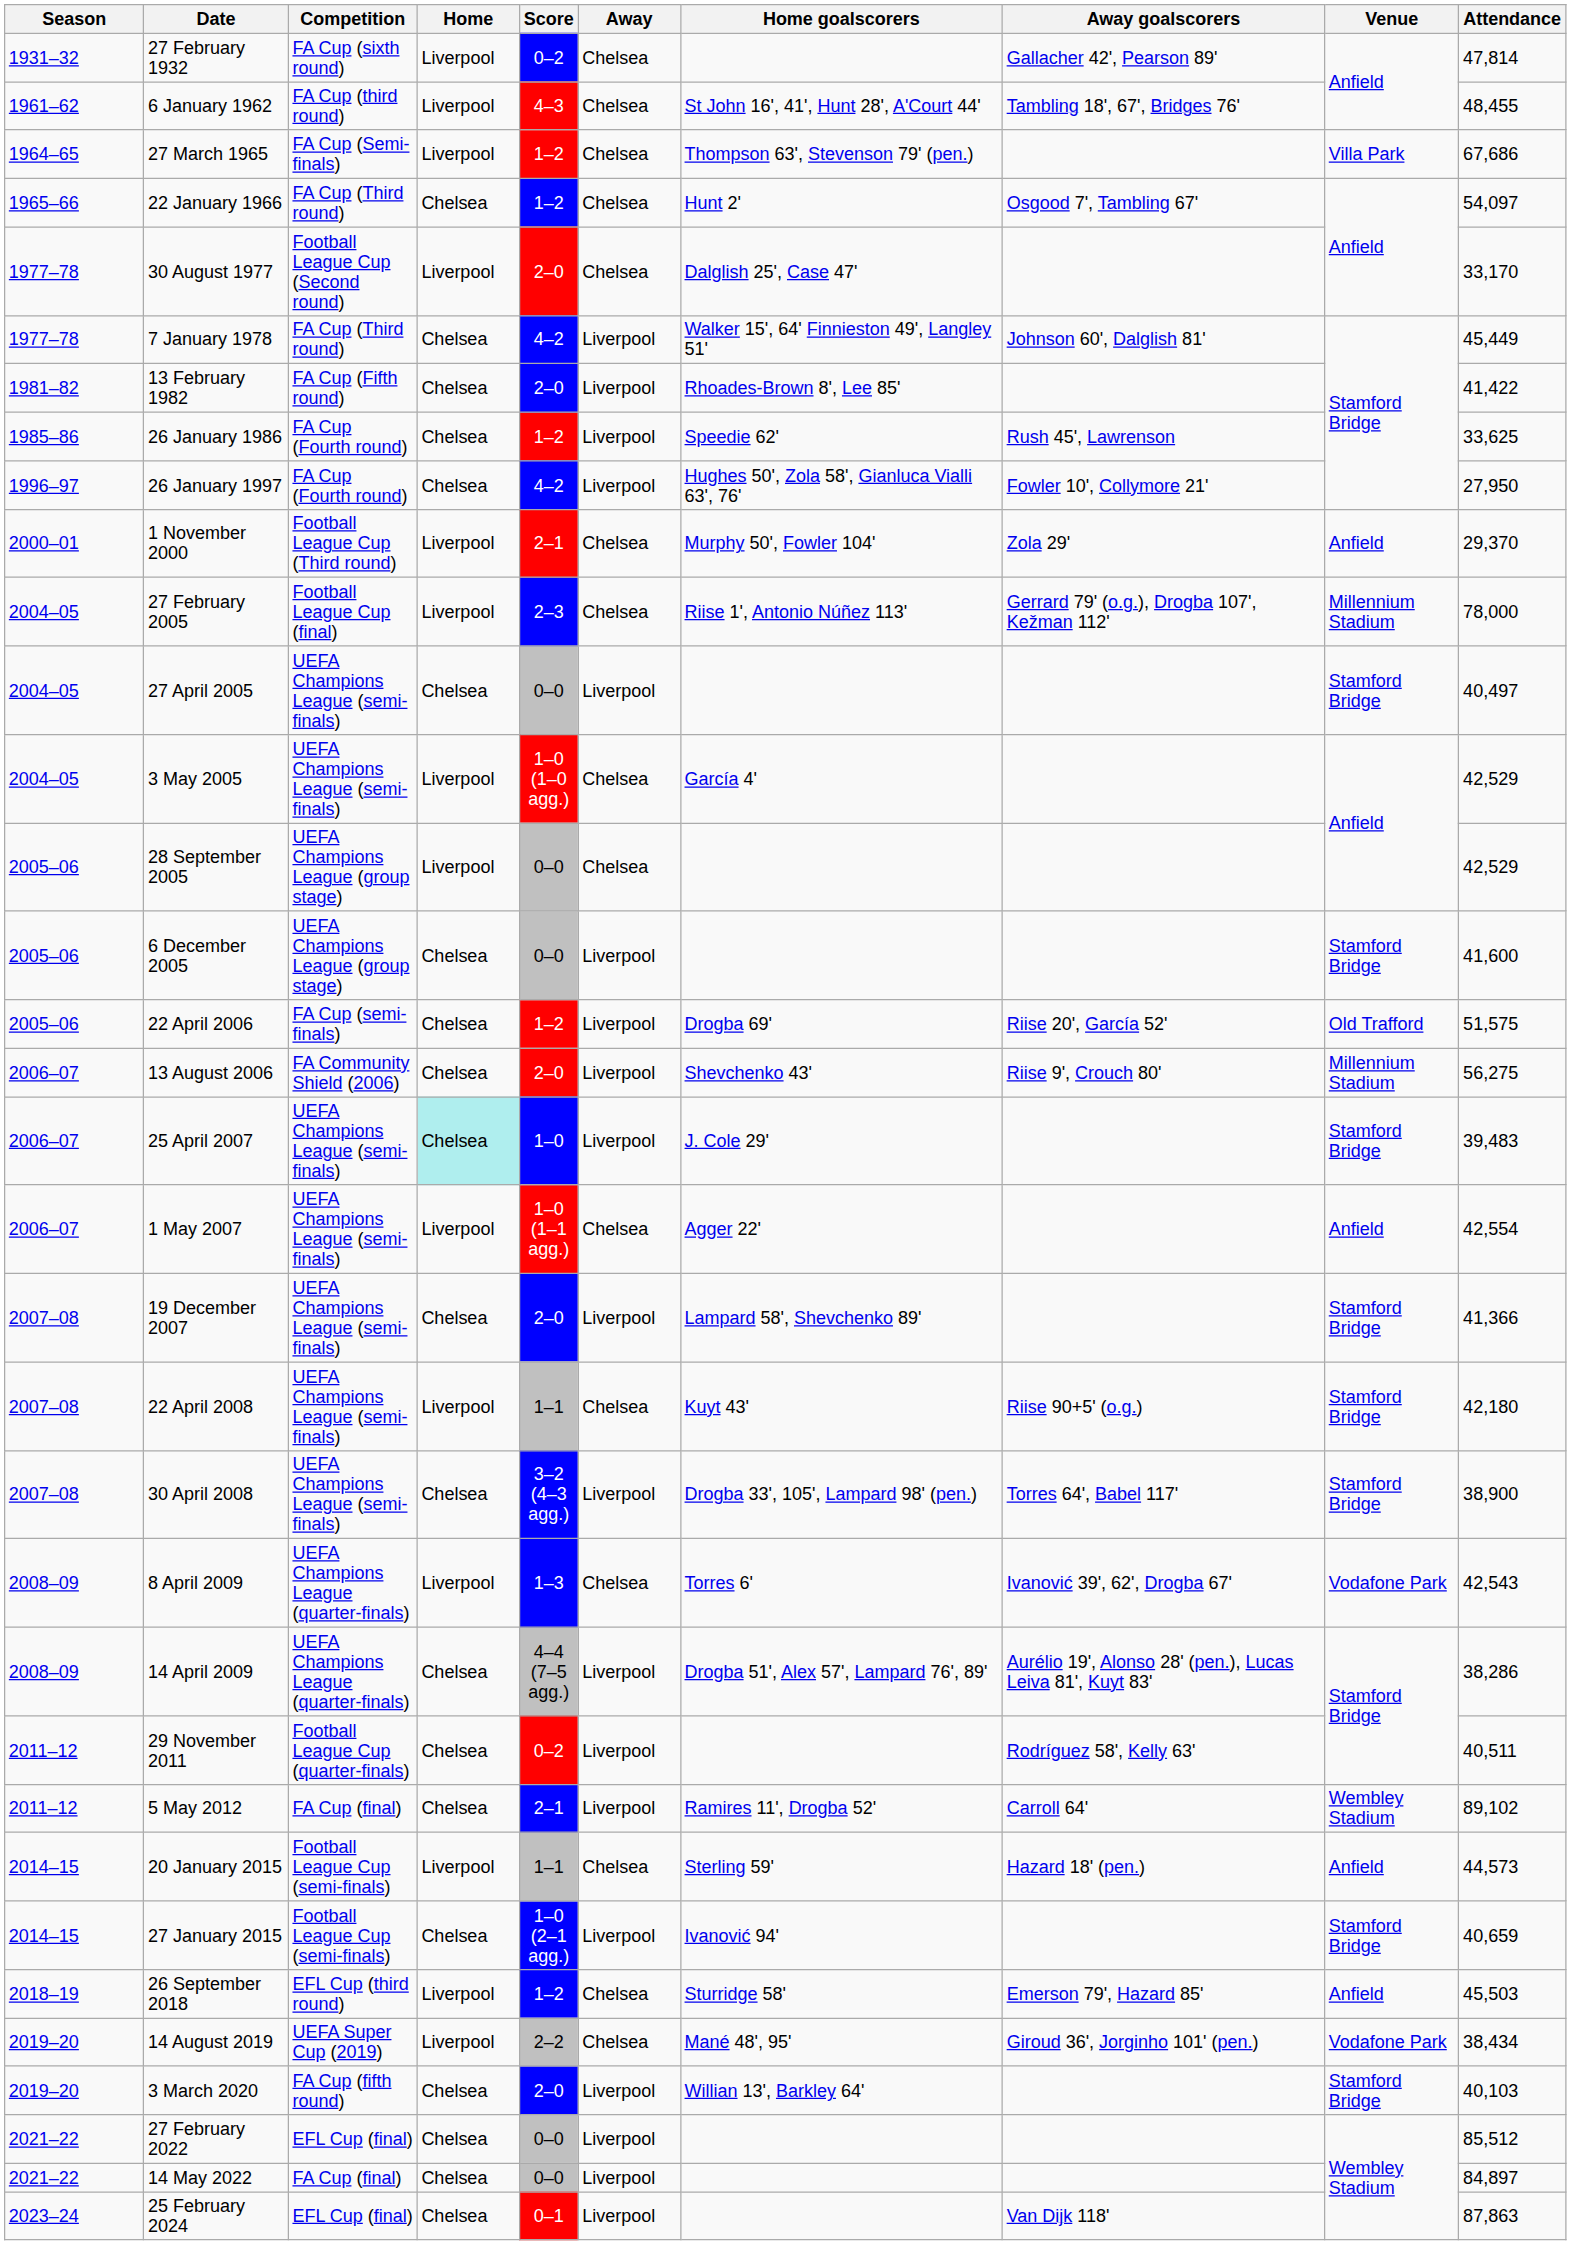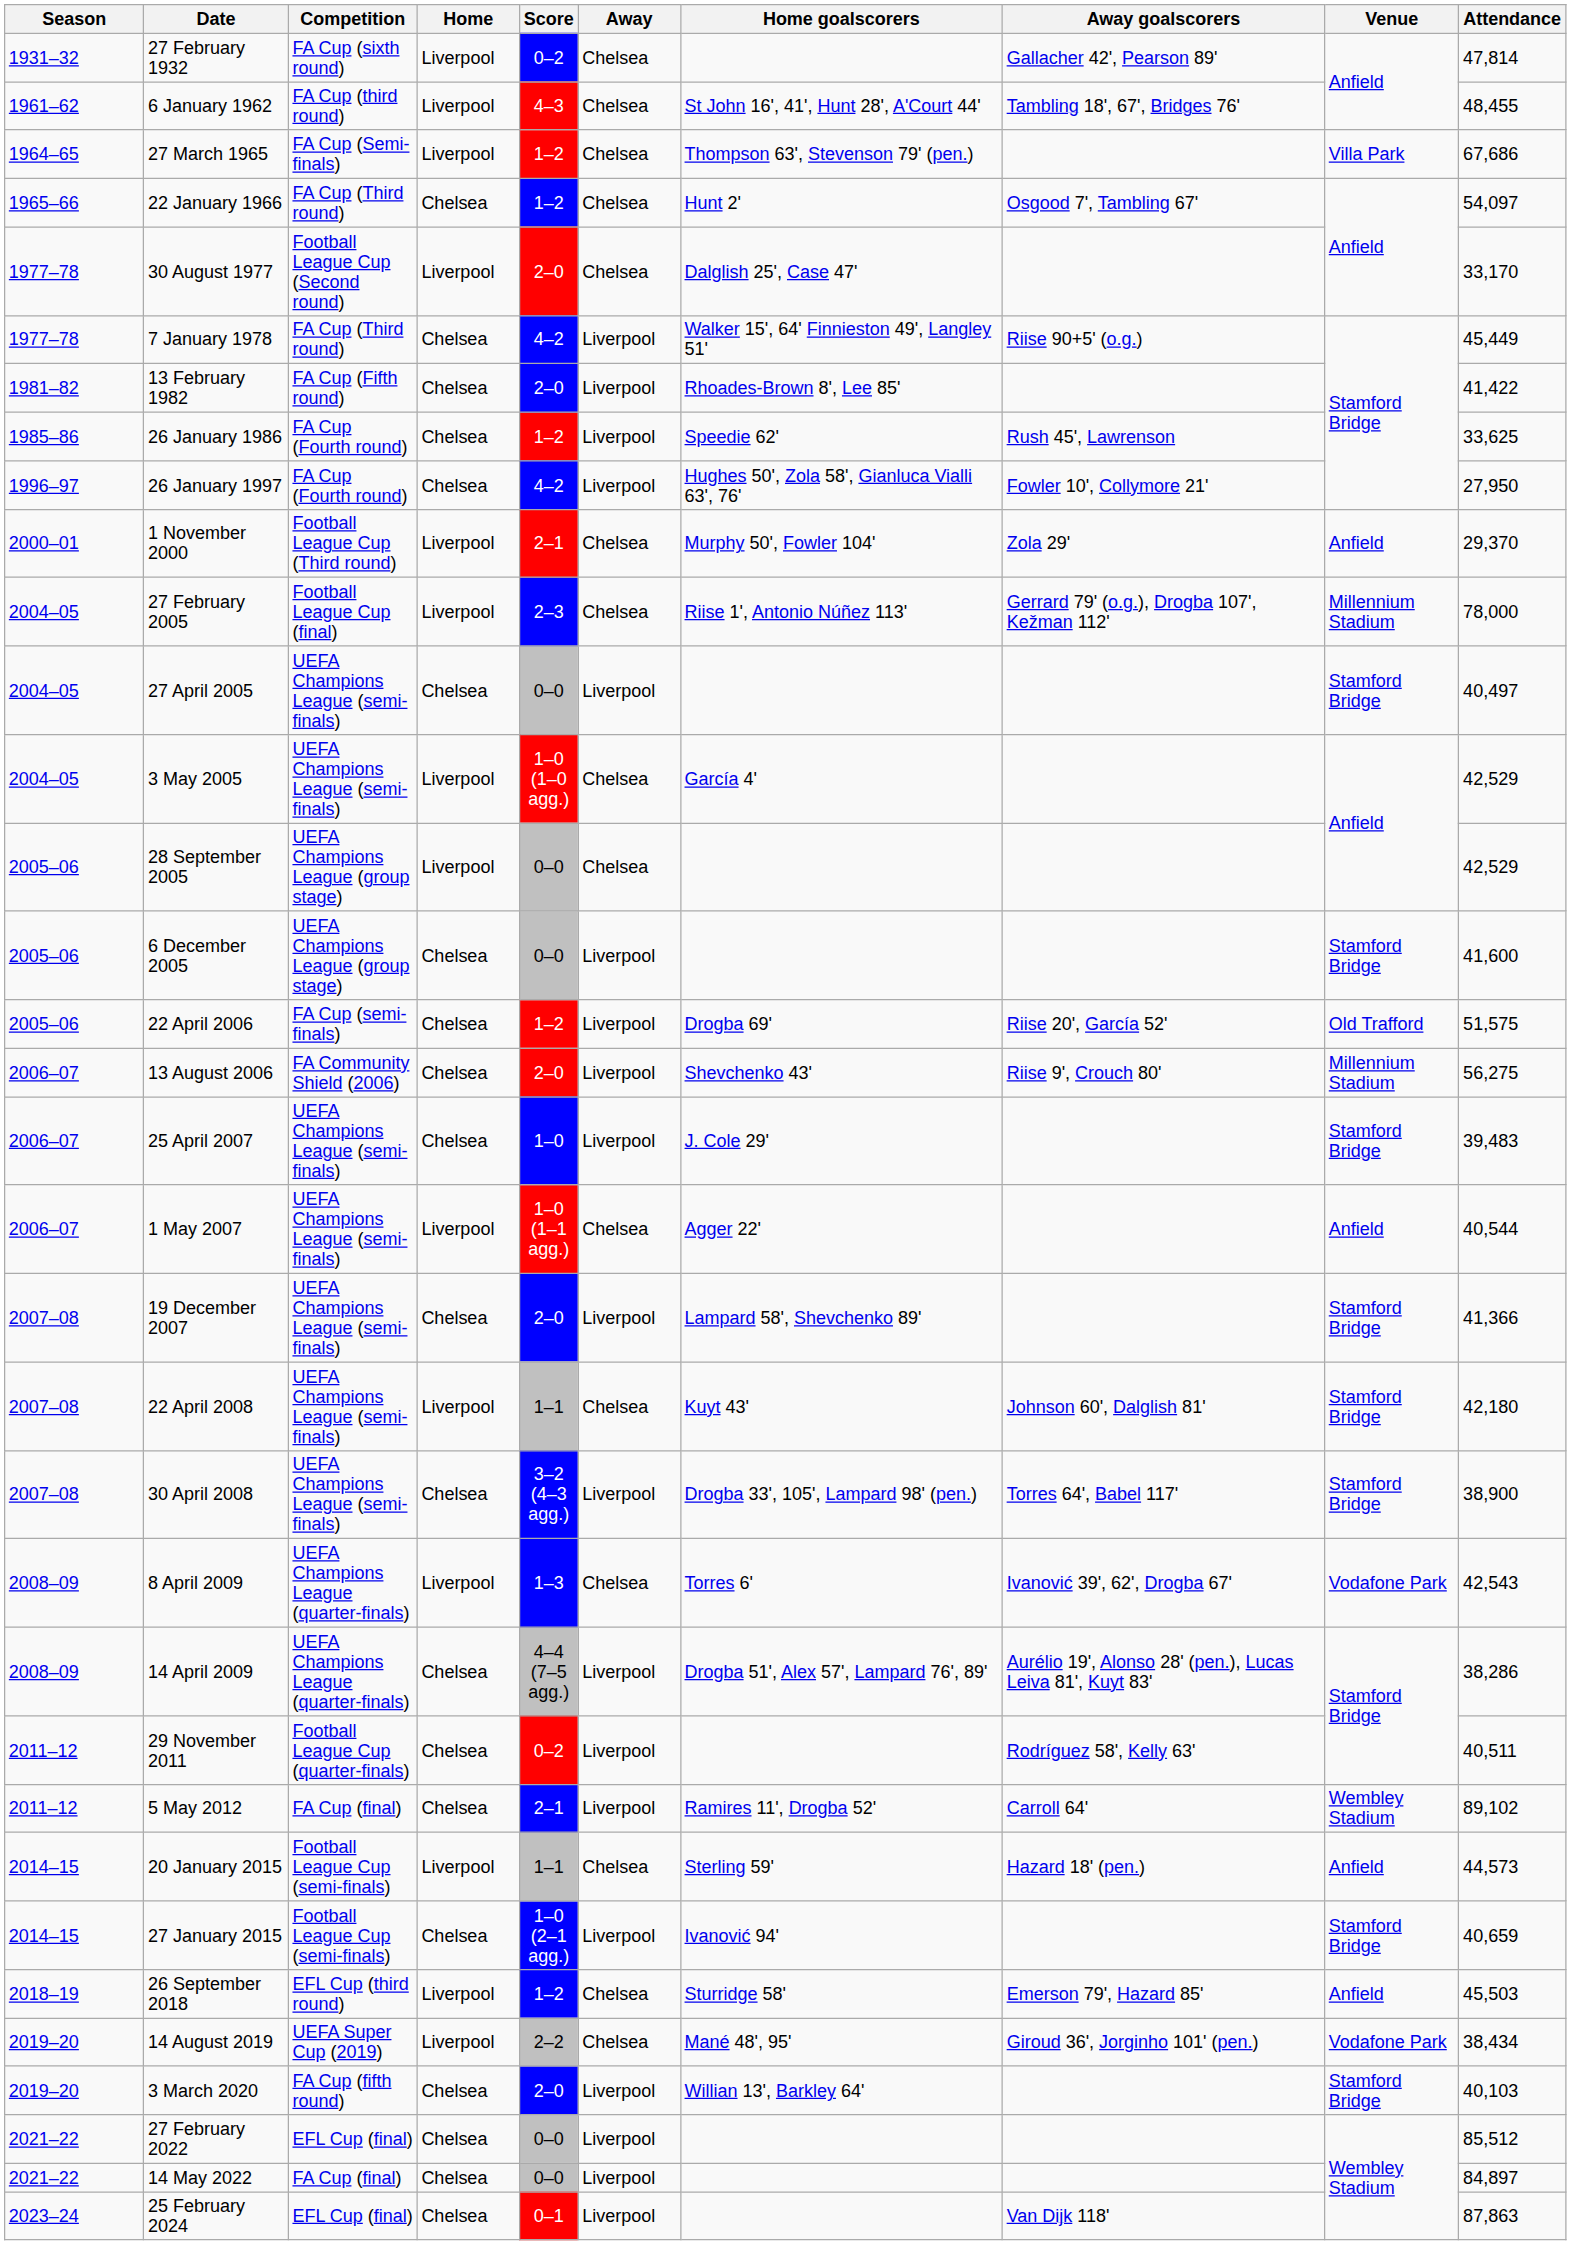7 January 1978 | Away goalscorers: Johnson 60', Dalglish 81' -> Riise 90+5' (o.g.)
25 April 2007 | Home: paleturquoise background -> no background
1 May 2007 | Attendance: 42,554 -> 40,544
22 April 2008 | Away goalscorers: Riise 90+5' (o.g.) -> Johnson 60', Dalglish 81'
